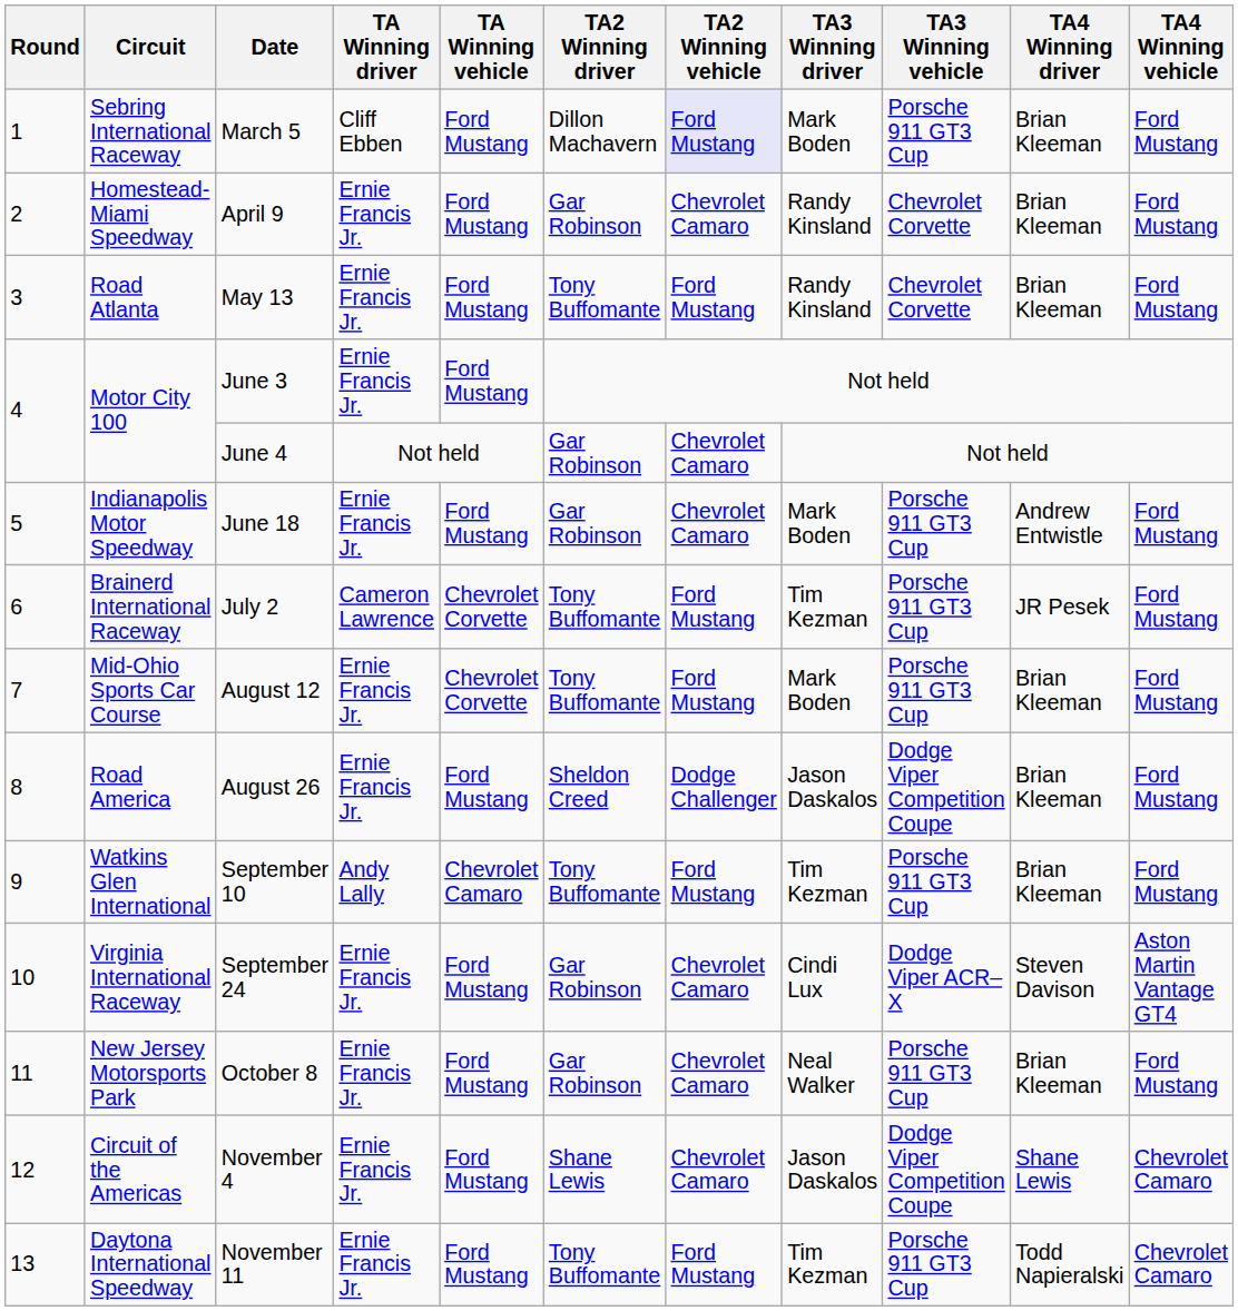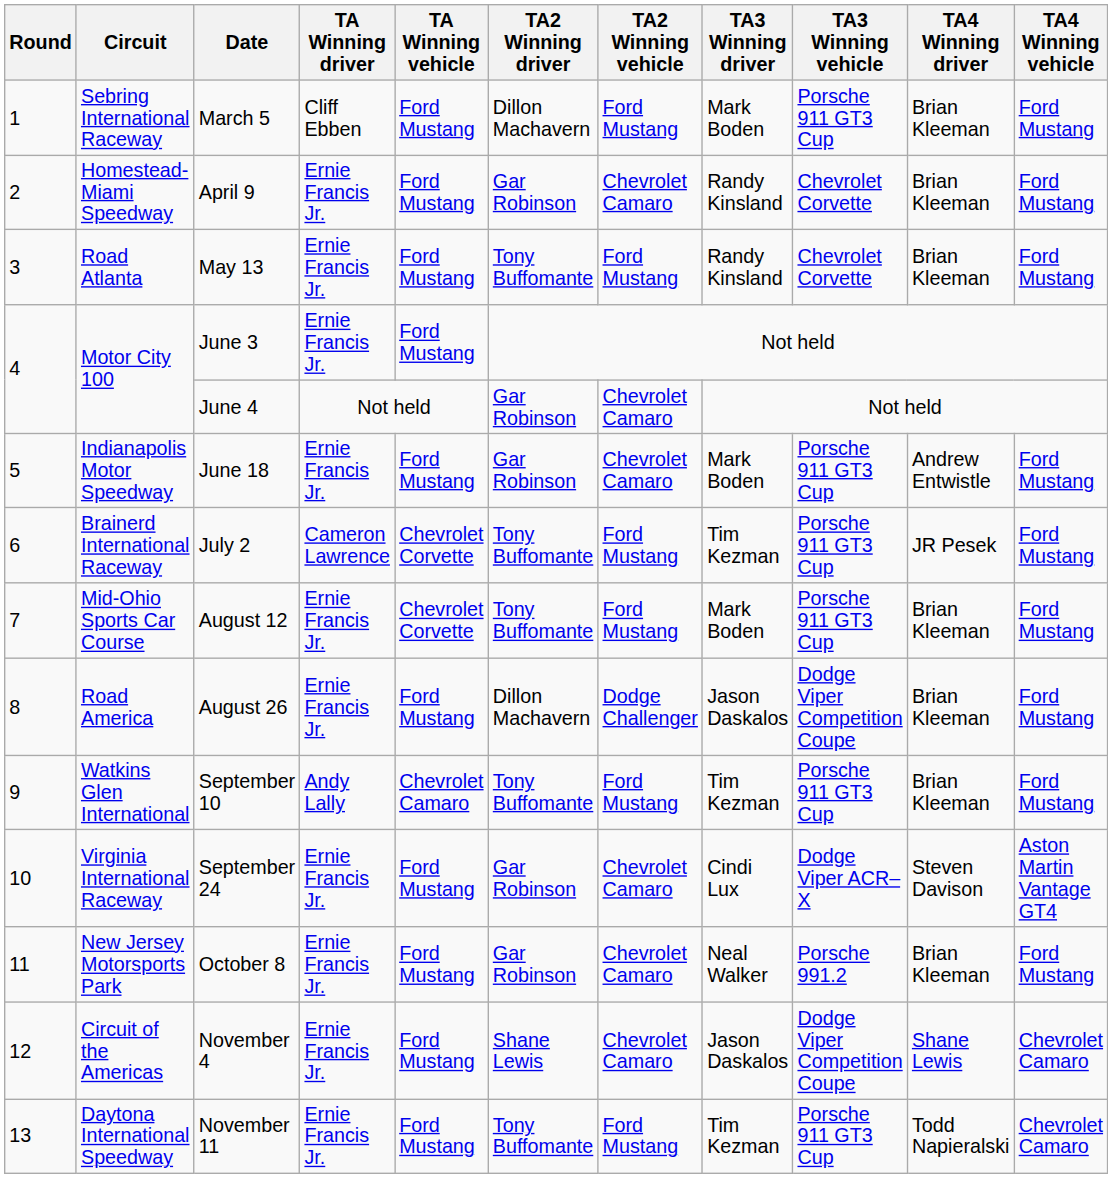March 5 | TA2 Winning vehicle: lavender background -> no background
August 26 | TA2 Winning driver: Sheldon Creed -> Dillon Machavern
October 8 | TA3 Winning vehicle: Porsche 911 GT3 Cup -> Porsche 991.2
